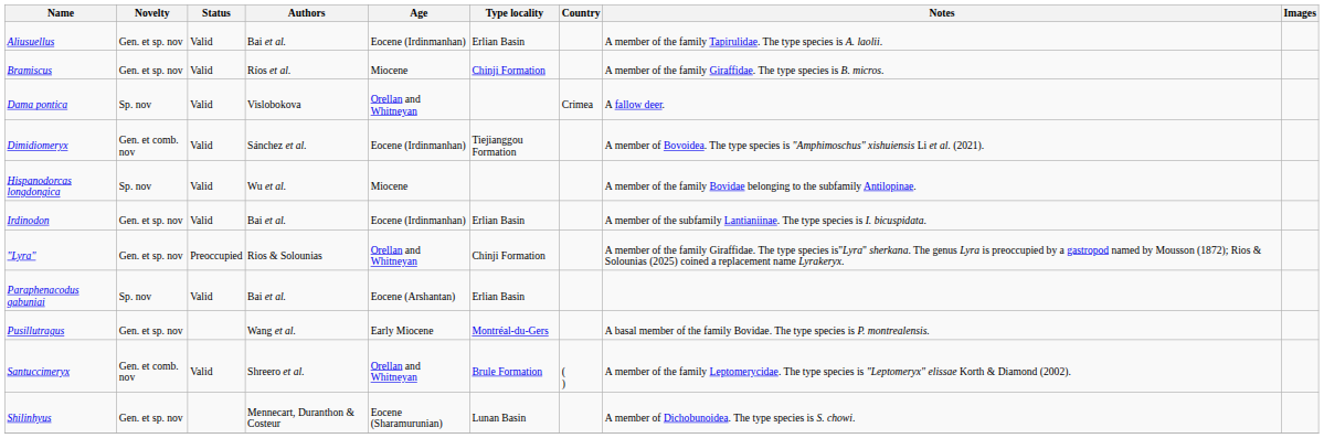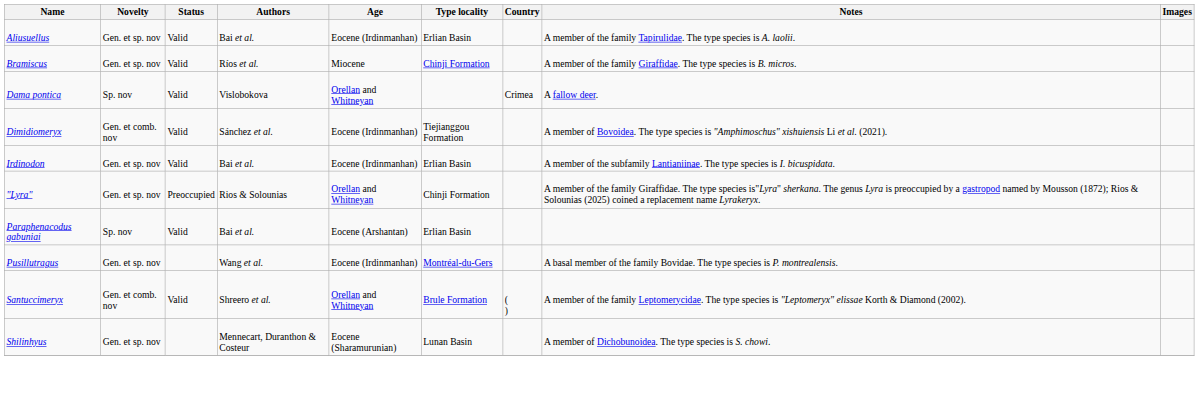- row: Hispanodorcas longdongica | Sp. nov | Valid | Wu et al. | Miocene | A member of the family Bovidae belonging to the subfamily Antilopinae.
Pusillutragus | Age: Early Miocene -> Eocene (Irdinmanhan)
